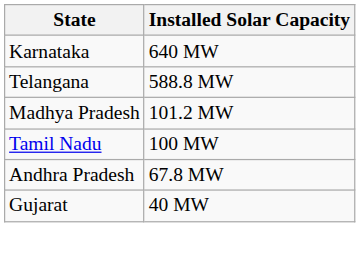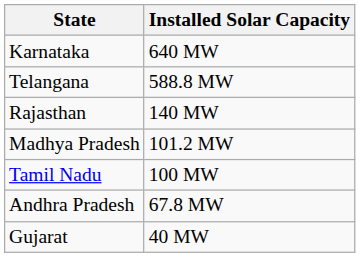+ row: Rajasthan | 140 MW
